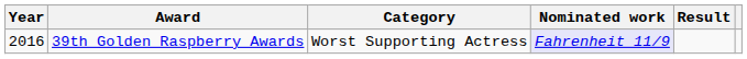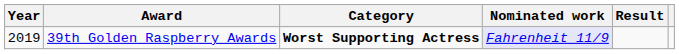39th Golden Raspberry Awards | Year: 2016 -> 2019
39th Golden Raspberry Awards | Category: normal -> bold
